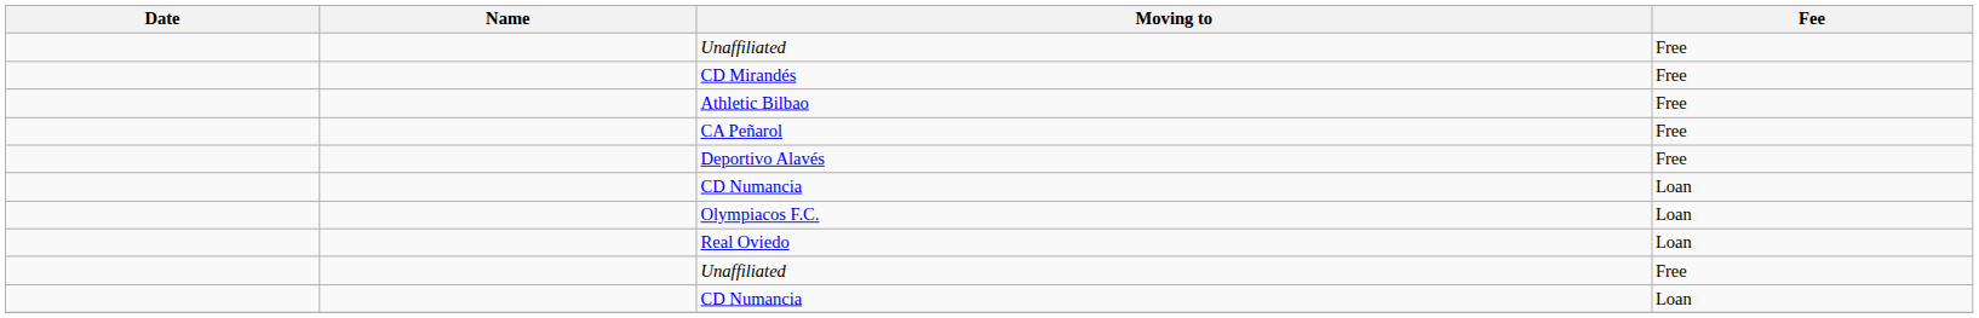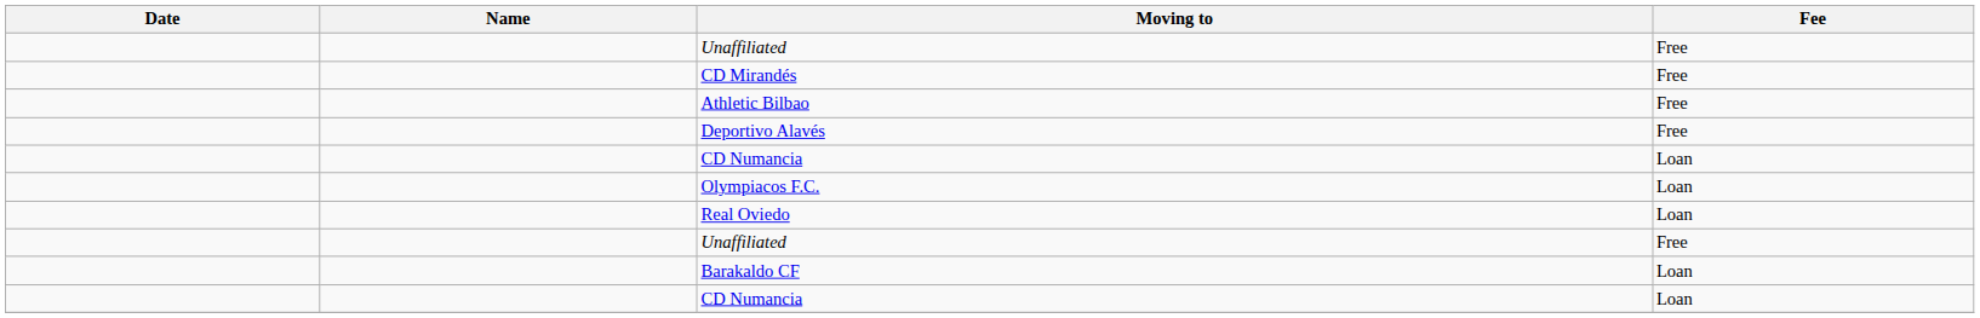- row: CA Peñarol | Free
+ row: Barakaldo CF | Loan
